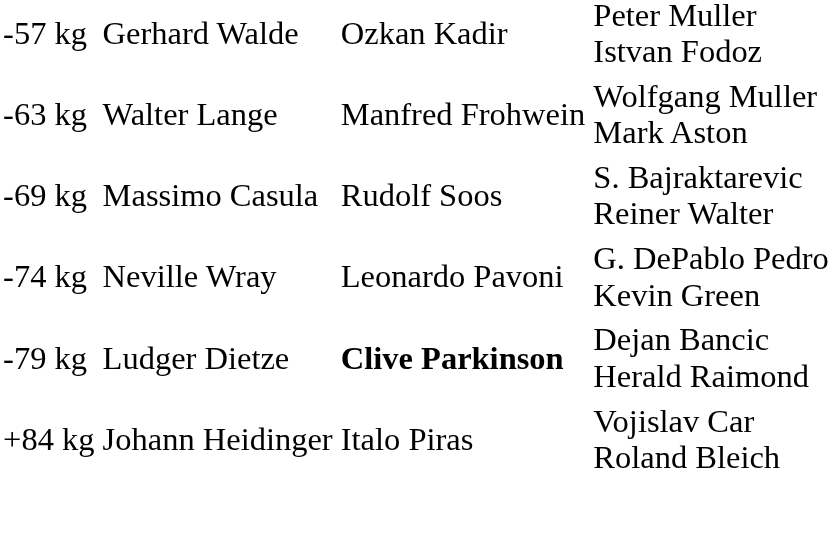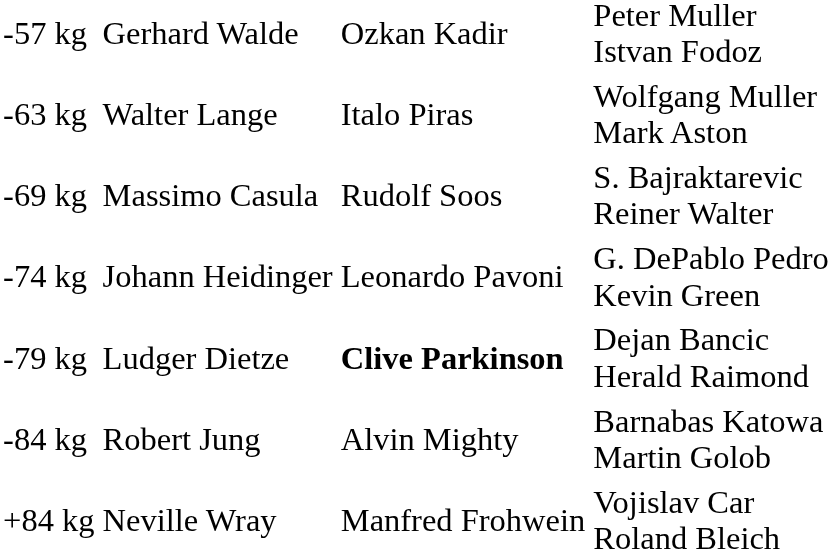-63 kg | column 3: Manfred Frohwein -> Italo Piras
-74 kg | column 2: Neville Wray -> Johann Heidinger
+ row: -84 kg | Robert Jung | Alvin Mighty | Barnabas Katowa Martin Golob
+84 kg | column 2: Johann Heidinger -> Neville Wray
+84 kg | column 3: Italo Piras -> Manfred Frohwein
